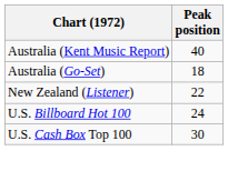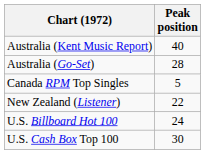Australia (Go-Set) | Peak position: 18 -> 28
+ row: Canada RPM Top Singles | 5
